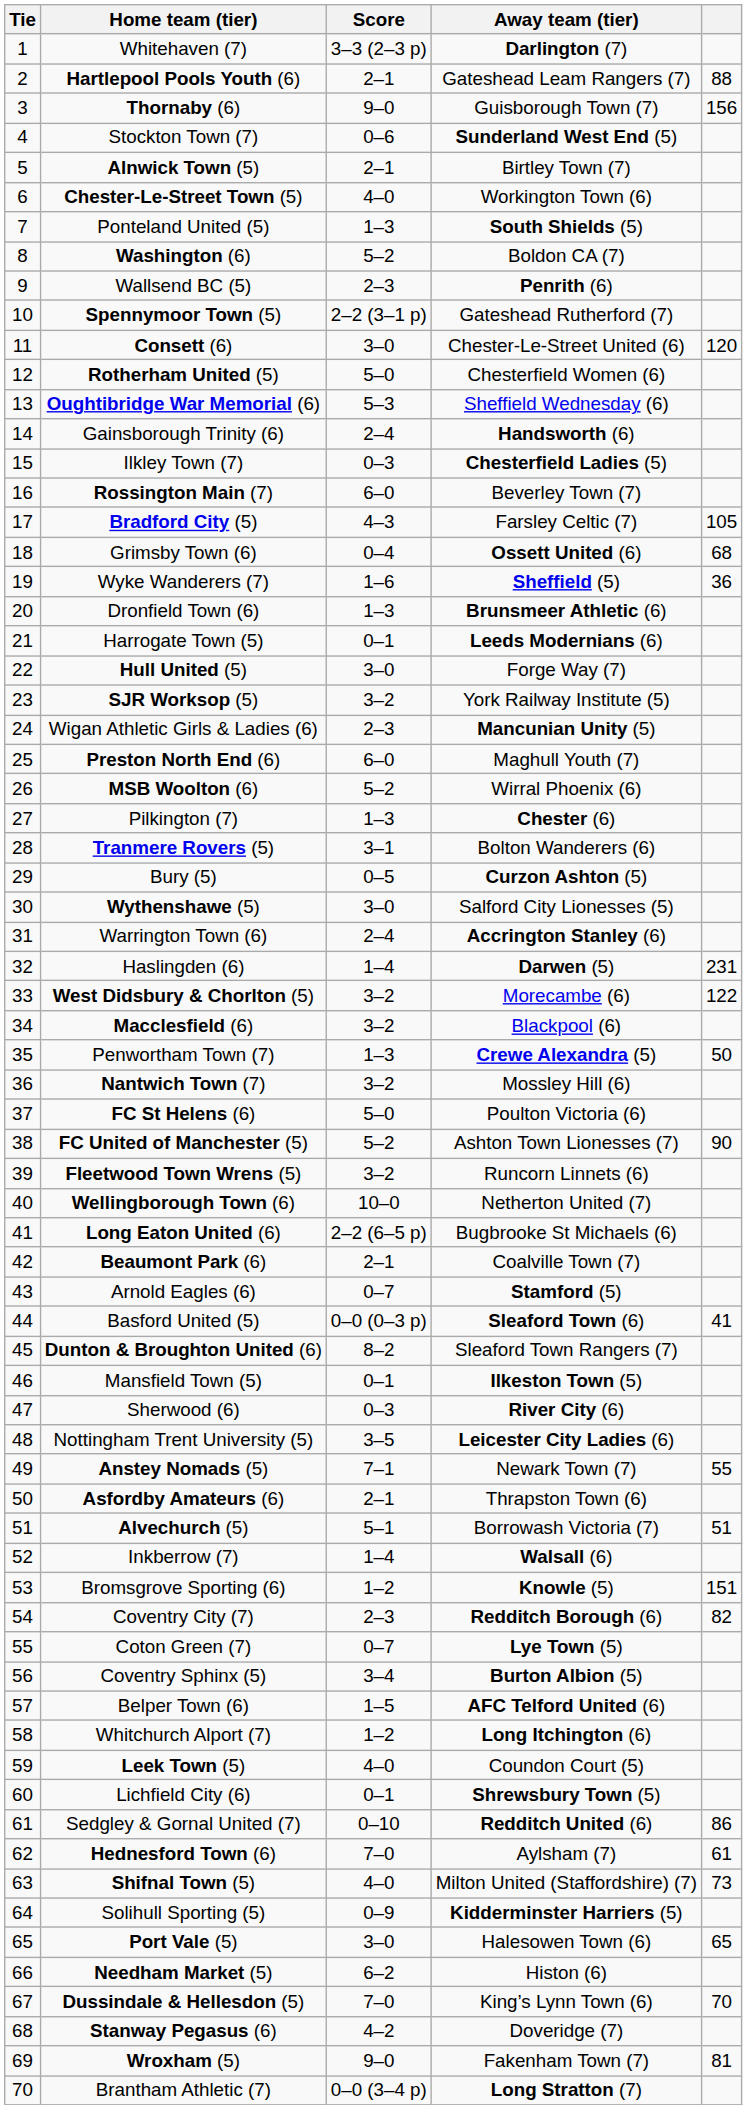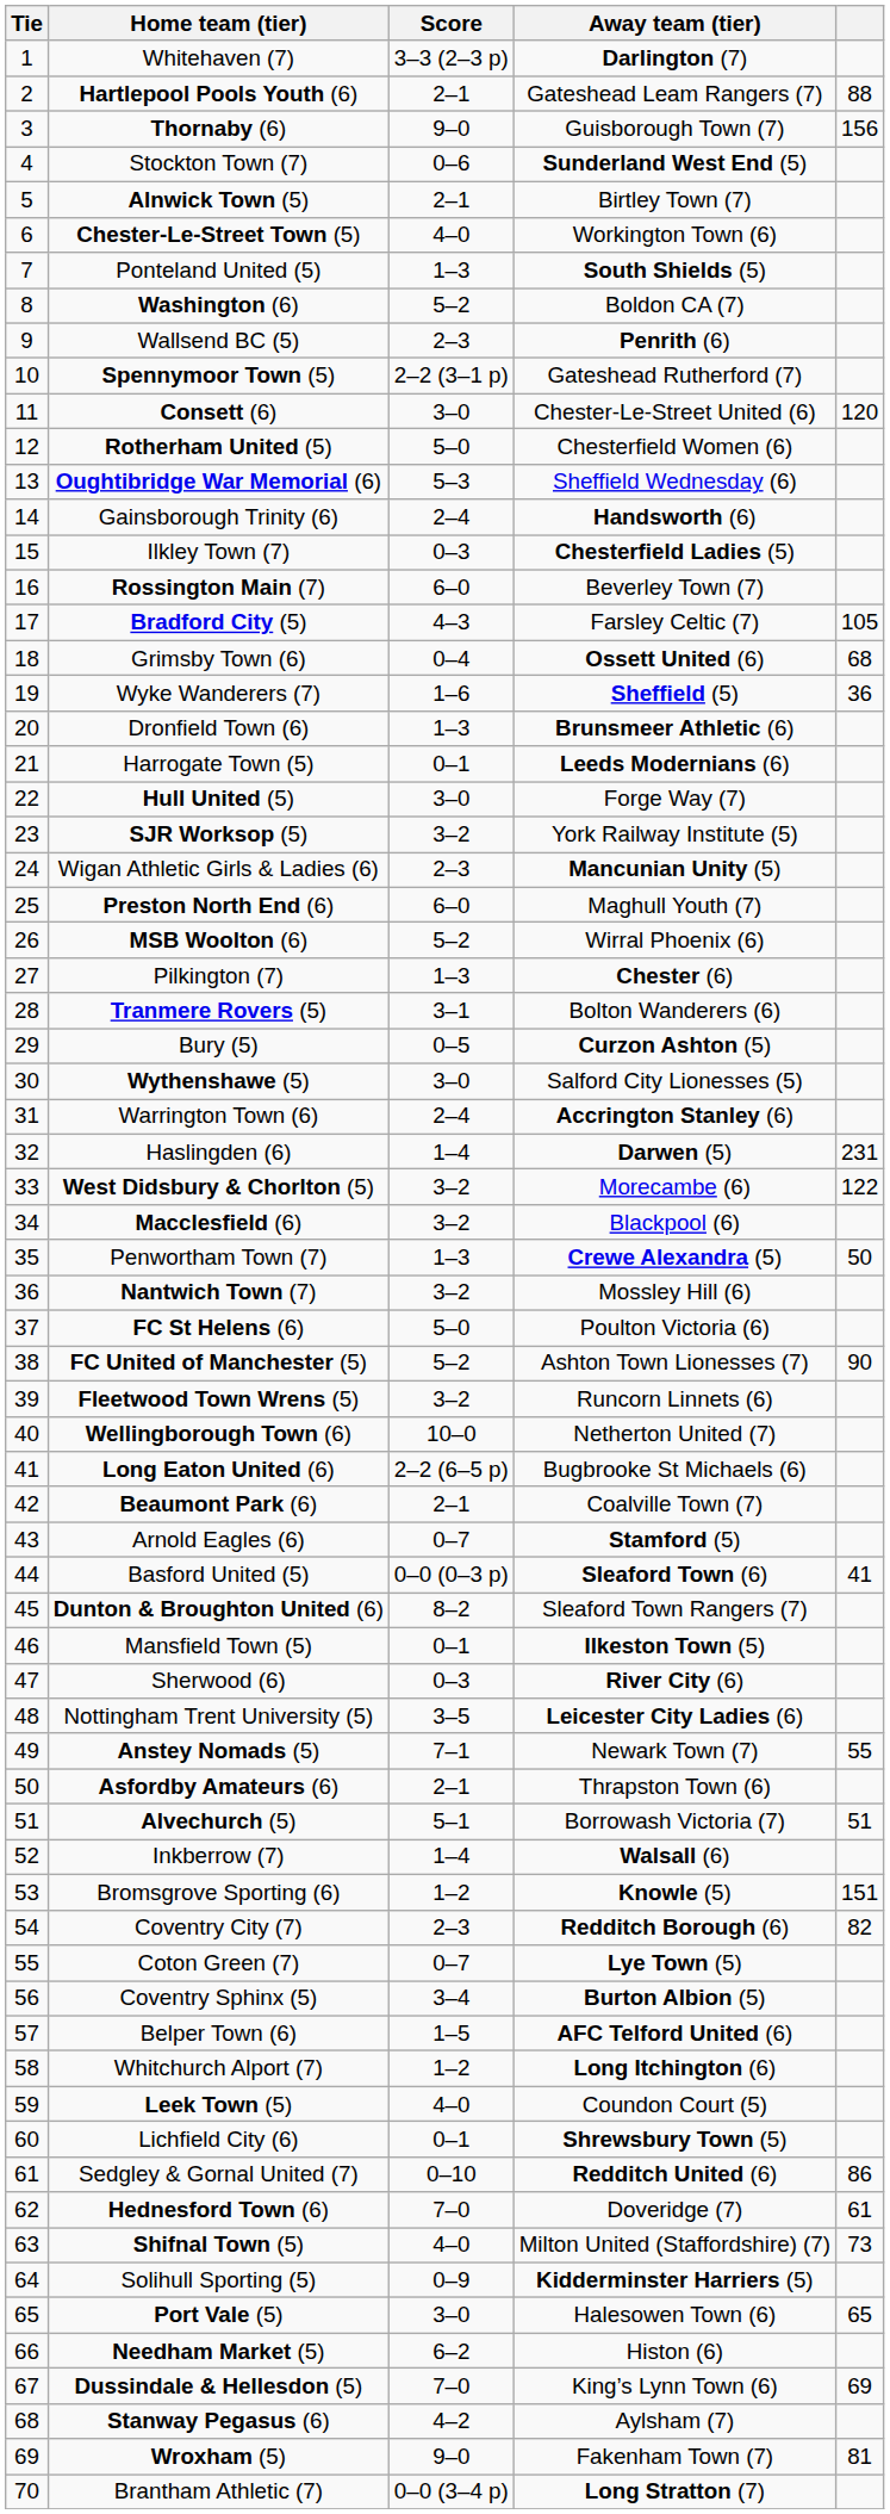Hednesford Town (6) | Away team (tier): Aylsham (7) -> Doveridge (7)
Dussindale & Hellesdon (5) | column 5: 70 -> 69
Stanway Pegasus (6) | Away team (tier): Doveridge (7) -> Aylsham (7)
